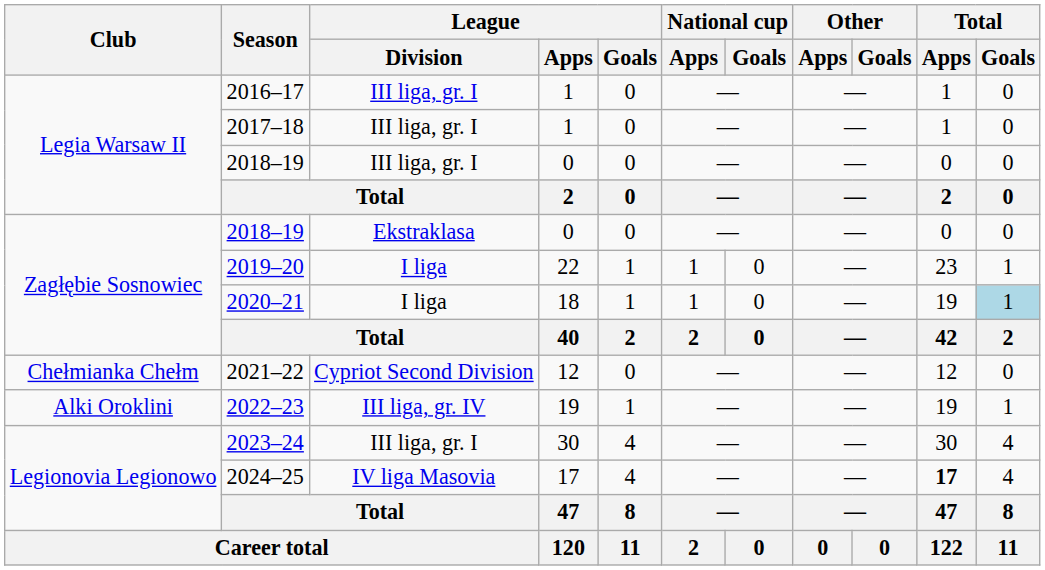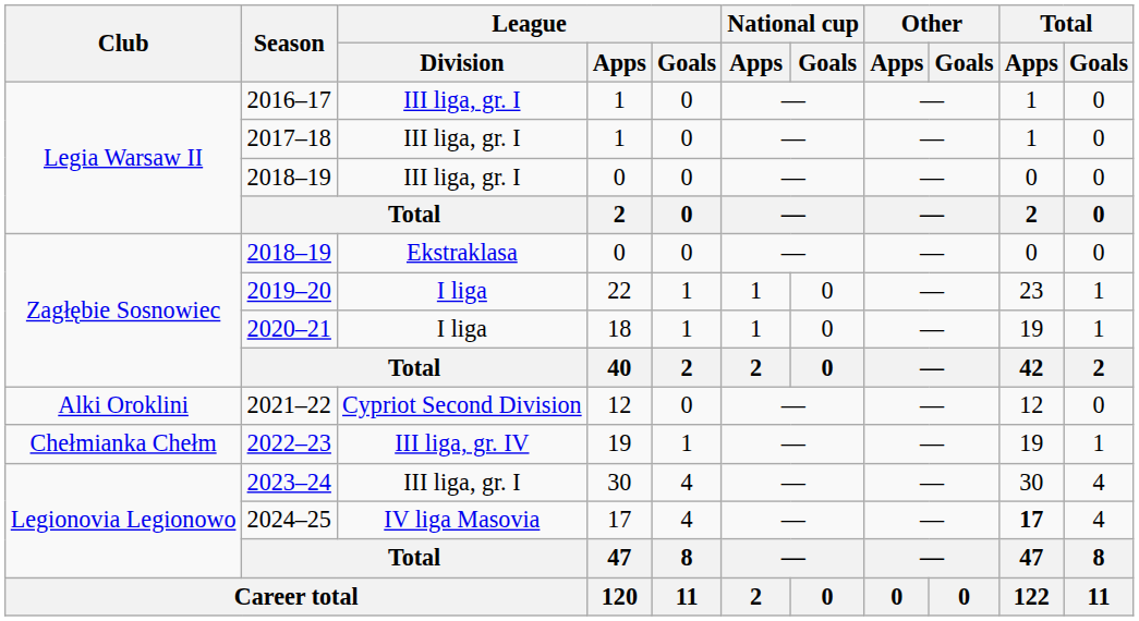2020–21 | Total / Goals: lightblue background -> no background
2021–22 | Club: Chełmianka Chełm -> Alki Oroklini
2022–23 | Club: Alki Oroklini -> Chełmianka Chełm
